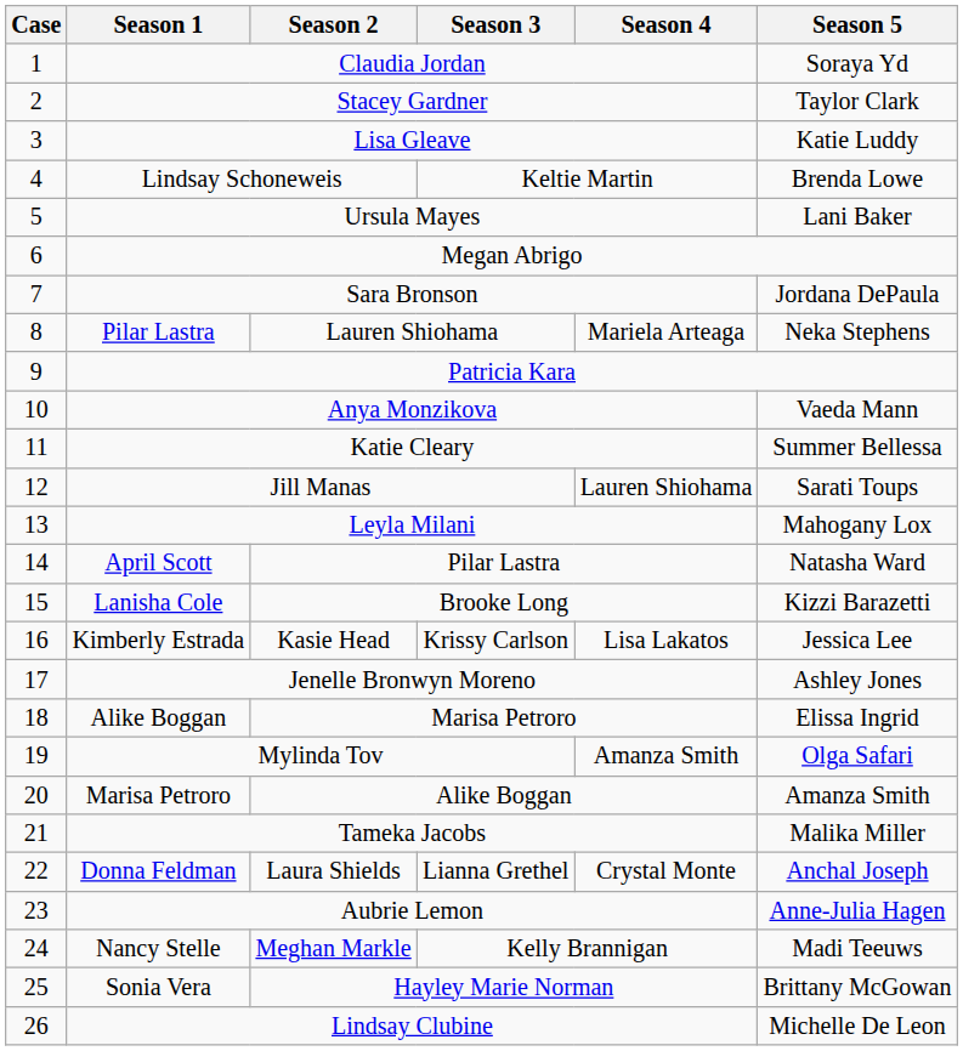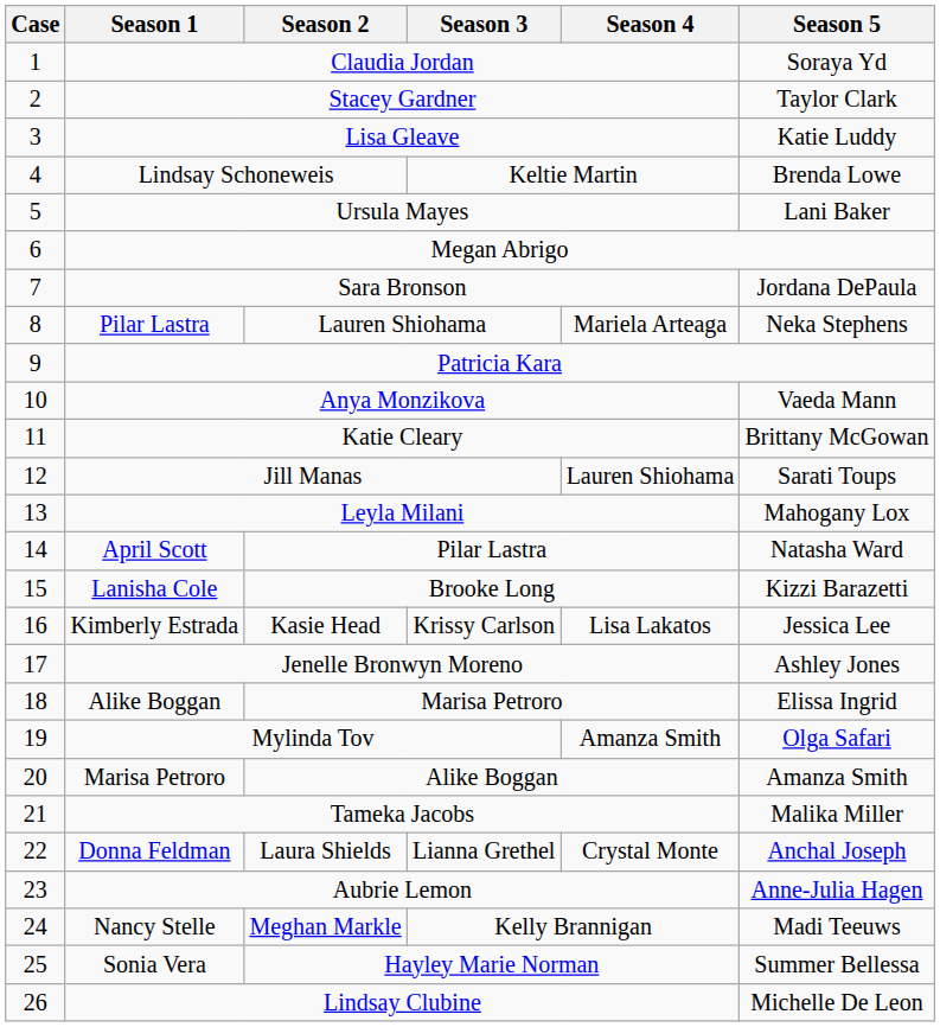Katie Cleary | Season 5: Summer Bellessa -> Brittany McGowan
Sonia Vera | Season 5: Brittany McGowan -> Summer Bellessa
